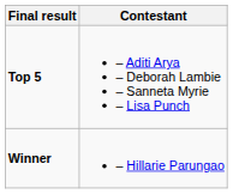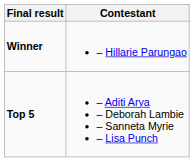rows swapped: Winner <-> Top 5
